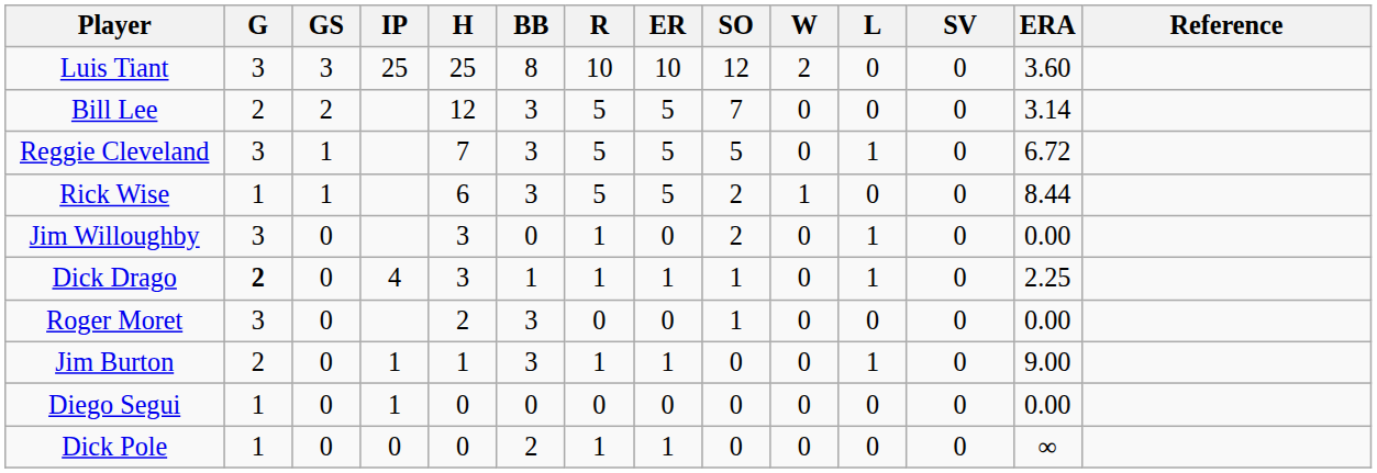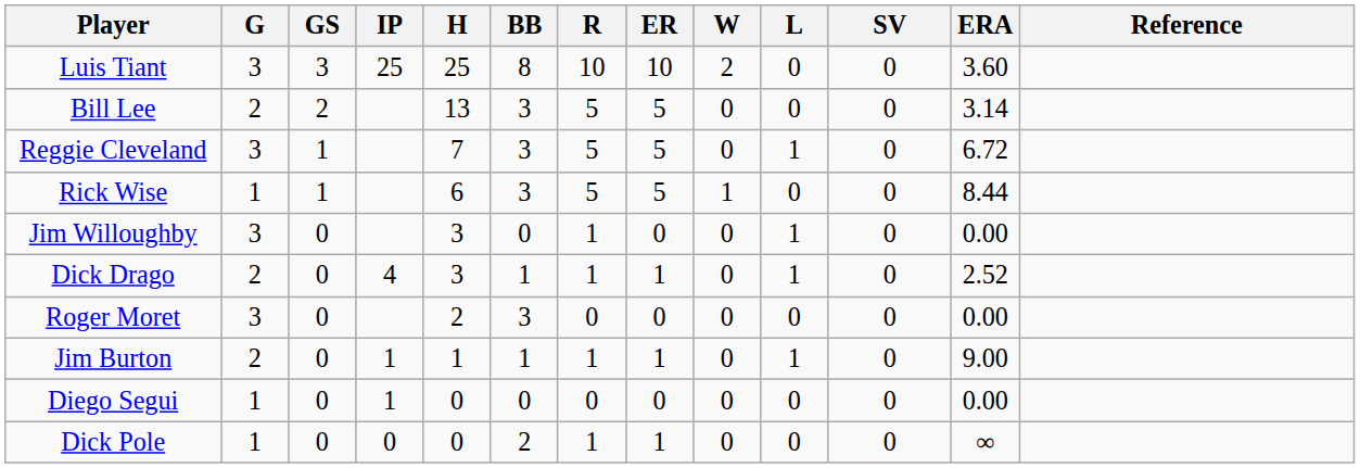- column: SO | 12 | 7 | 5 | 2 | 2 | 1 | 1 | 0 | 0 | 0
Bill Lee | H: 12 -> 13
Dick Drago | G: bold -> normal
Dick Drago | ERA: 2.25 -> 2.52
Jim Burton | BB: 3 -> 1
